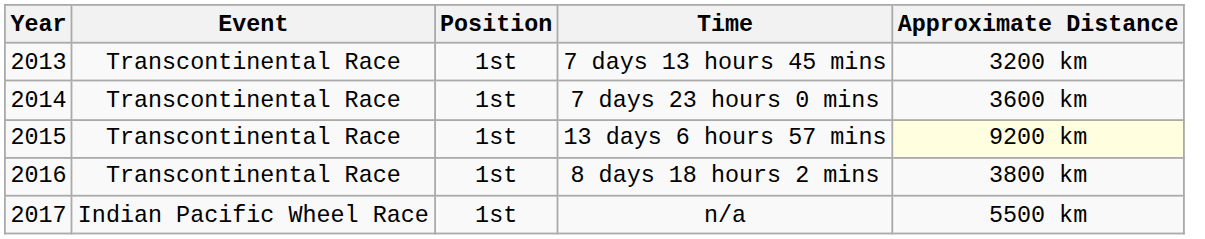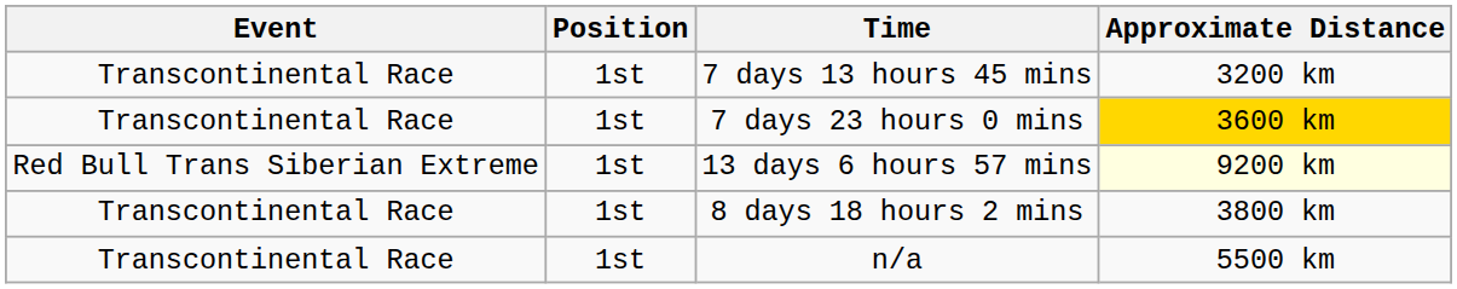- column: Year | 2013 | 2014 | 2015 | 2016 | 2017
7 days 23 hours 0 mins | Approximate Distance: no background -> gold background
13 days 6 hours 57 mins | Event: Transcontinental Race -> Red Bull Trans Siberian Extreme
n/a | Event: Indian Pacific Wheel Race -> Transcontinental Race
